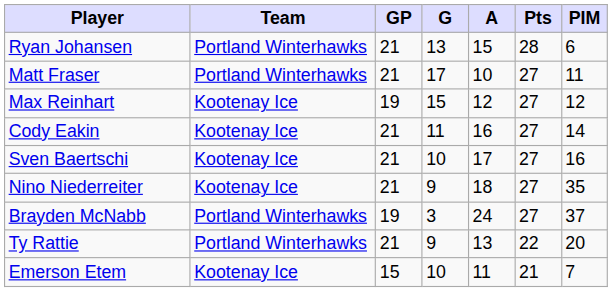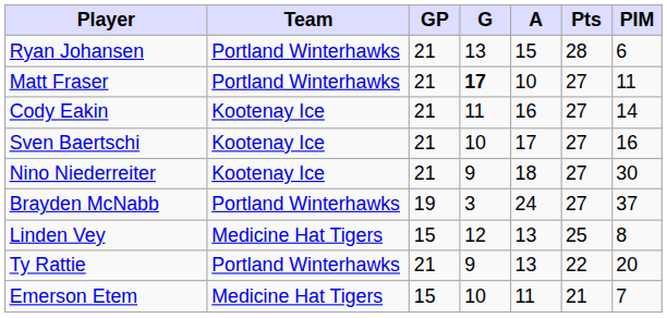Matt Fraser | G: normal -> bold
- row: Max Reinhart | Kootenay Ice | 19 | 15 | 12 | 27 | 12
Nino Niederreiter | PIM: 35 -> 30
+ row: Linden Vey | Medicine Hat Tigers | 15 | 12 | 13 | 25 | 8
Emerson Etem | Team: Kootenay Ice -> Medicine Hat Tigers
